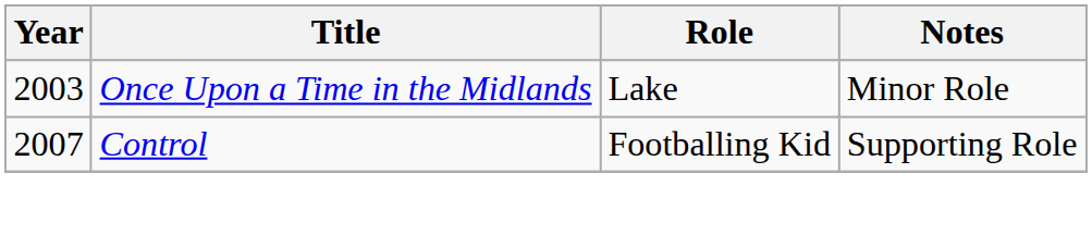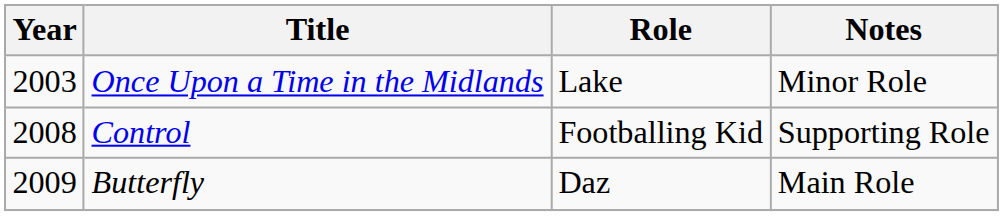Control | Year: 2007 -> 2008
+ row: 2009 | Butterfly | Daz | Main Role
